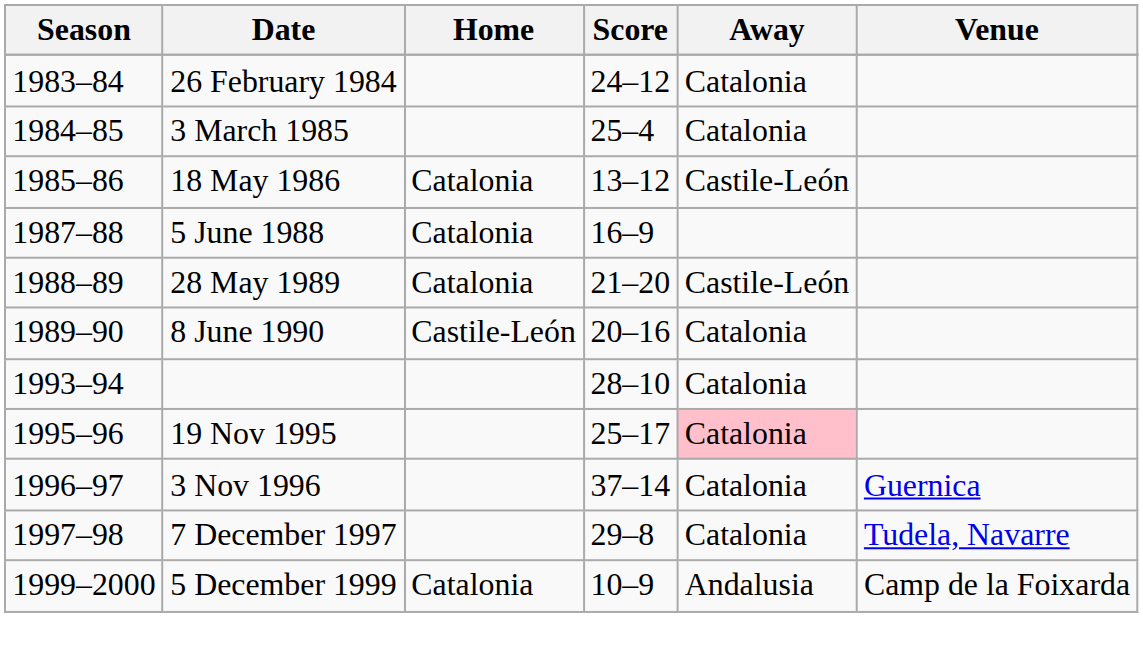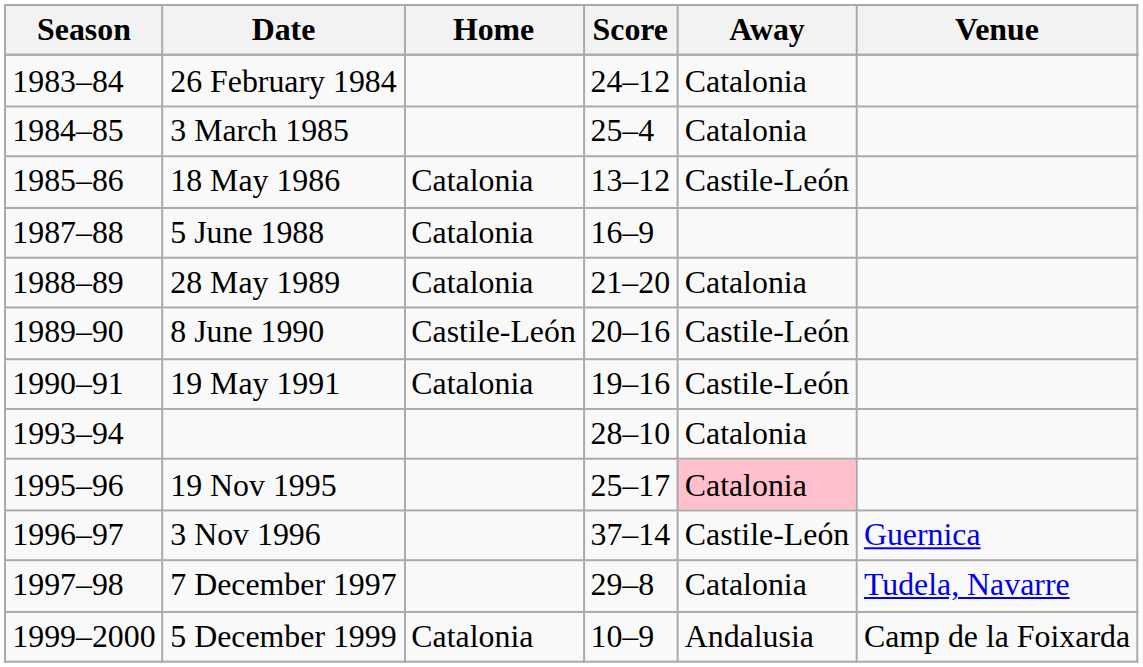28 May 1989 | Away: Castile-León -> Catalonia
8 June 1990 | Away: Catalonia -> Castile-León
+ row: 1990–91 | 19 May 1991 | Catalonia | 19–16 | Castile-León
3 Nov 1996 | Away: Catalonia -> Castile-León
